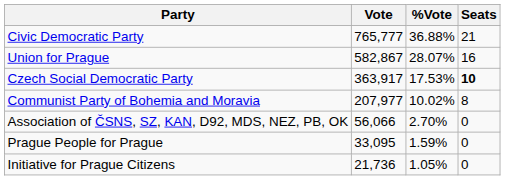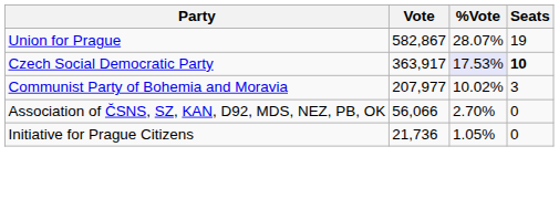- row: Civic Democratic Party | 765,777 | 36.88% | 21
Union for Prague | Seats: 16 -> 19
Czech Social Democratic Party | %Vote: no background -> lavender background
Communist Party of Bohemia and Moravia | Seats: 8 -> 3
- row: Prague People for Prague | 33,095 | 1.59% | 0
